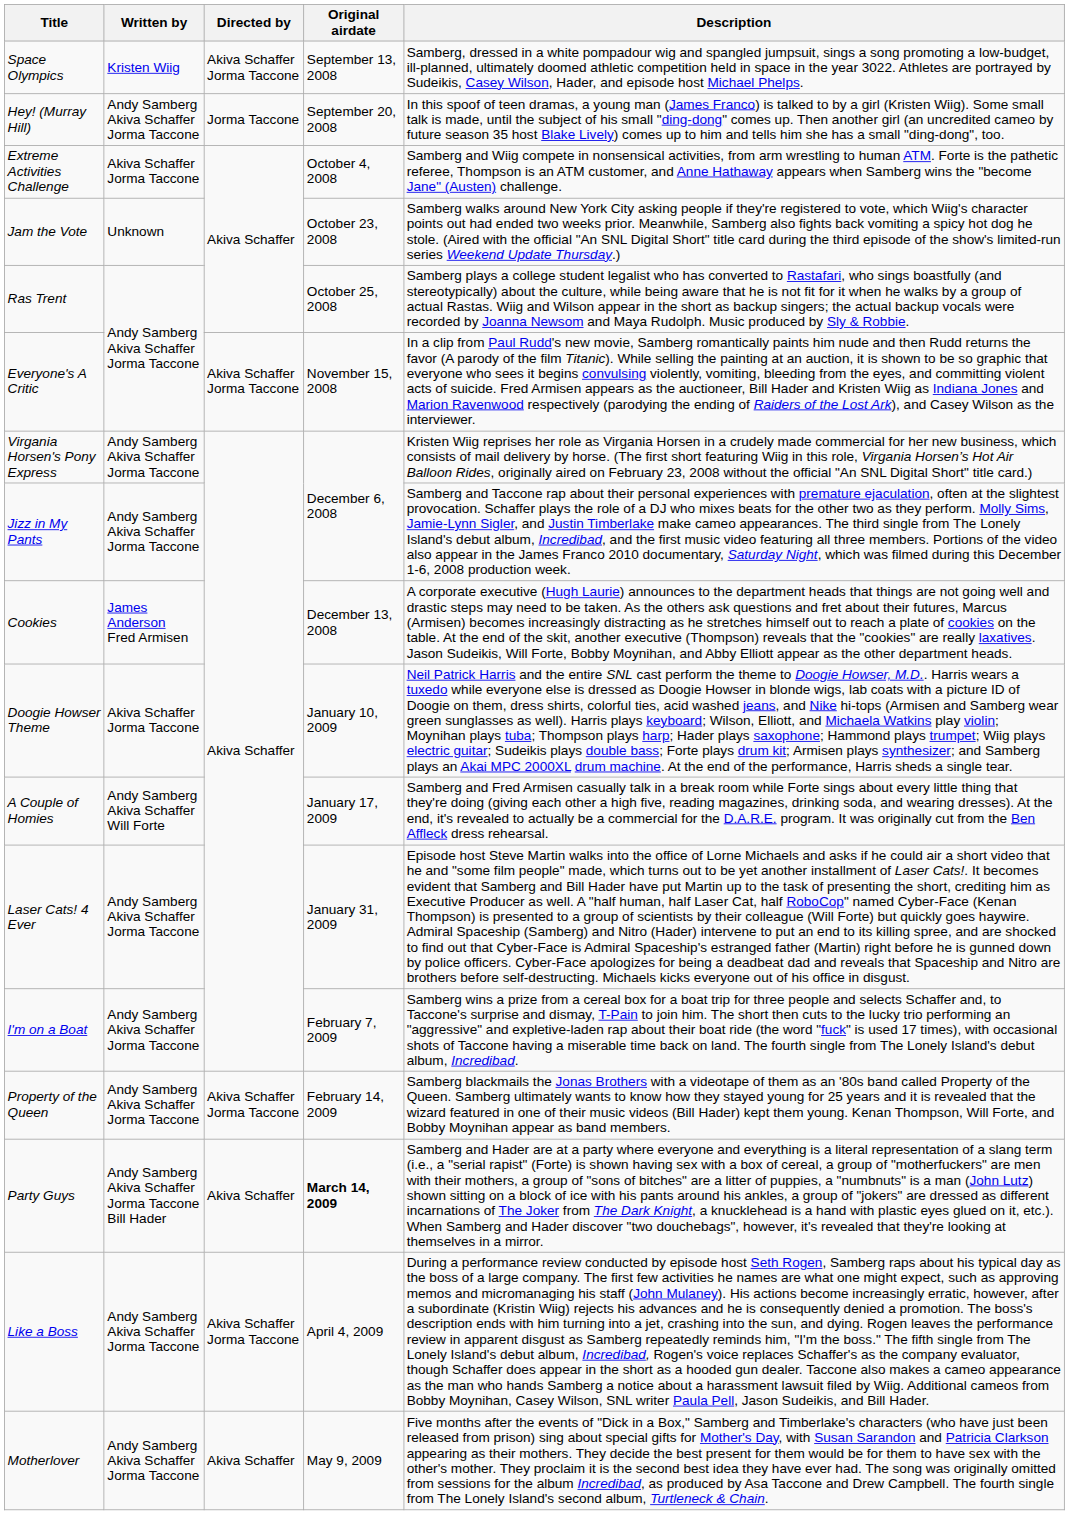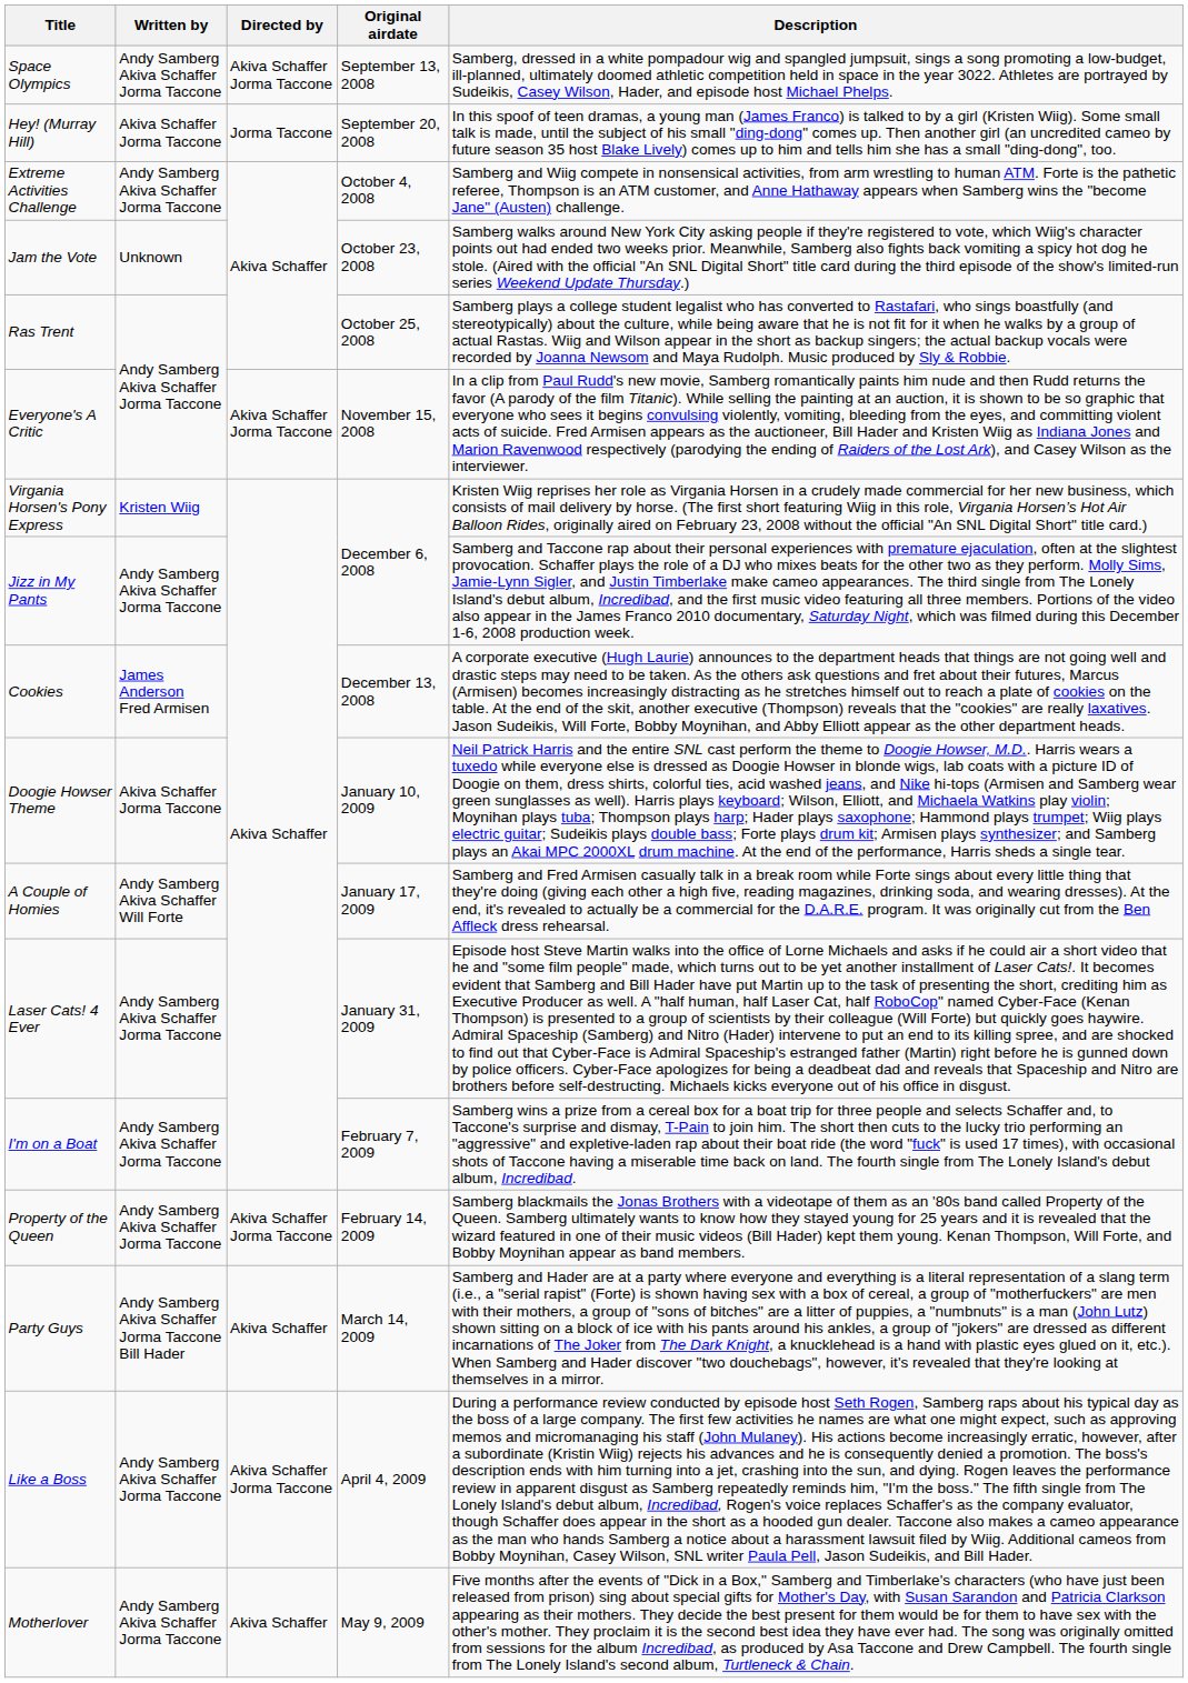Space Olympics | Written by: Kristen Wiig -> Andy Samberg Akiva Schaffer Jorma Taccone
Hey! (Murray Hill) | Written by: Andy Samberg Akiva Schaffer Jorma Taccone -> Akiva Schaffer Jorma Taccone
Extreme Activities Challenge | Written by: Akiva Schaffer Jorma Taccone -> Andy Samberg Akiva Schaffer Jorma Taccone
Virgania Horsen's Pony Express | Written by: Andy Samberg Akiva Schaffer Jorma Taccone -> Kristen Wiig
Party Guys | Original airdate: bold -> normal
